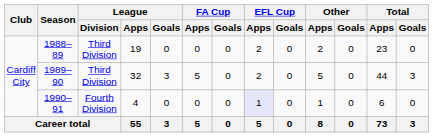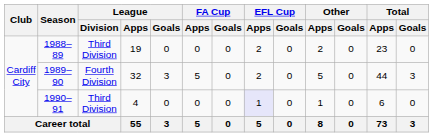1989–90 | League / Division: Third Division -> Fourth Division
1990–91 | League / Division: Fourth Division -> Third Division
